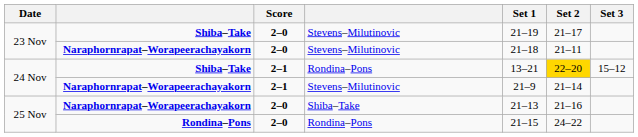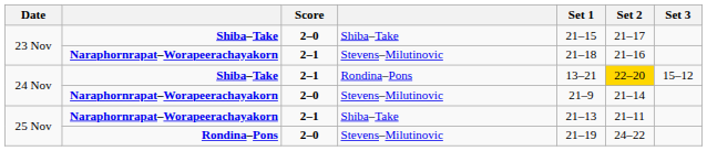23 Nov / Shiba–Take | column 4: Stevens–Milutinovic -> Shiba–Take
23 Nov / Shiba–Take | Set 1: 21–19 -> 21–15
23 Nov / Naraphornrapat–Worapeerachayakorn | Score: 2–0 -> 2–1
23 Nov / Naraphornrapat–Worapeerachayakorn | Set 2: 21–11 -> 21–16
24 Nov / Naraphornrapat–Worapeerachayakorn | Score: 2–1 -> 2–0
25 Nov / Naraphornrapat–Worapeerachayakorn | Score: 2–0 -> 2–1
25 Nov / Naraphornrapat–Worapeerachayakorn | Set 2: 21–16 -> 21–11
25 Nov / Rondina–Pons | column 4: Rondina–Pons -> Stevens–Milutinovic
25 Nov / Rondina–Pons | Set 1: 21–15 -> 21–19
